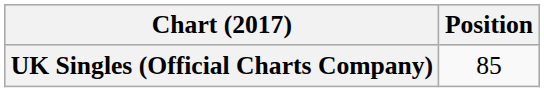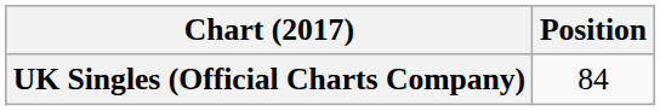UK Singles (Official Charts Company) | Position: 85 -> 84
